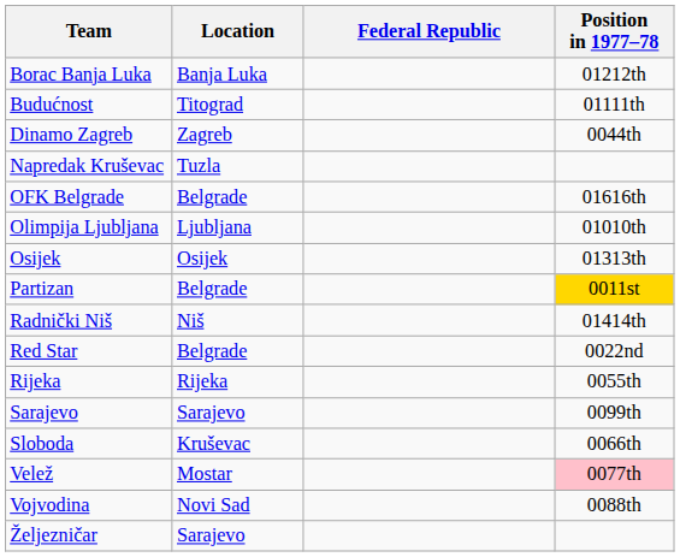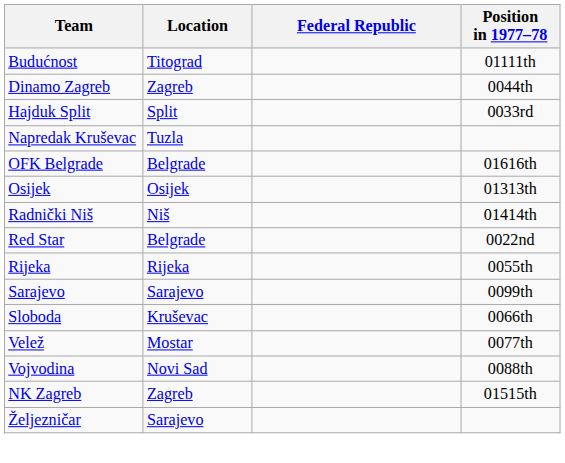- row: Borac Banja Luka | Banja Luka | 01212th
+ row: Hajduk Split | Split | 0033rd
- row: Olimpija Ljubljana | Ljubljana | 01010th
- row: Partizan | Belgrade | 0011st
Velež | Position in 1977–78: pink background -> no background
+ row: NK Zagreb | Zagreb | 01515th
